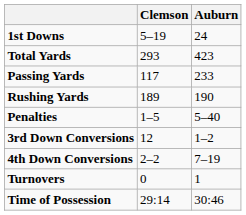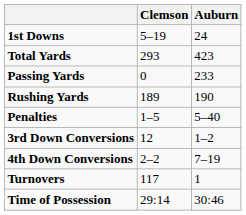Passing Yards | Clemson: 117 -> 0
Turnovers | Clemson: 0 -> 117
